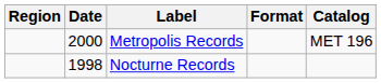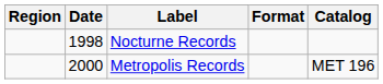rows swapped: Nocturne Records <-> Metropolis Records
